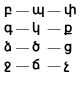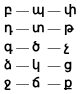+ row: դ | — | տ | — | թ
գ | column 3: կ -> ծ
գ | column 5: ք -> չ
ձ | column 3: ծ -> կ
ջ | column 5: չ -> ք
